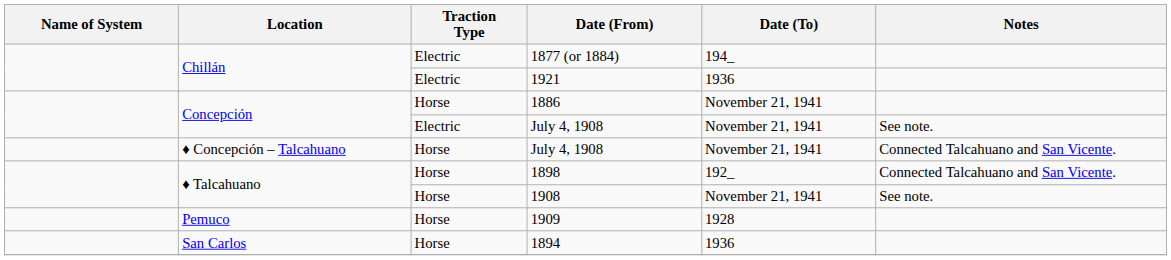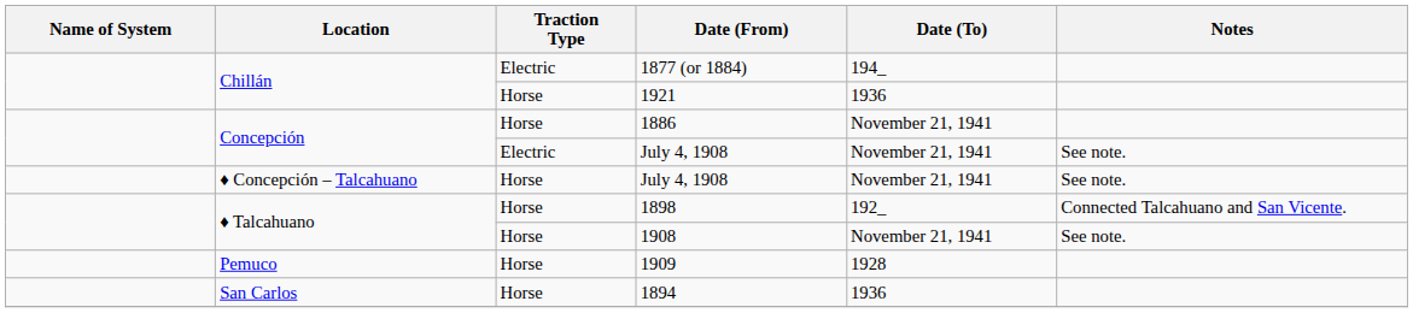1921 | Traction Type: Electric -> Horse
♦ Concepción – Talcahuano / July 4, 1908 | Notes: Connected Talcahuano and San Vicente. -> See note.
